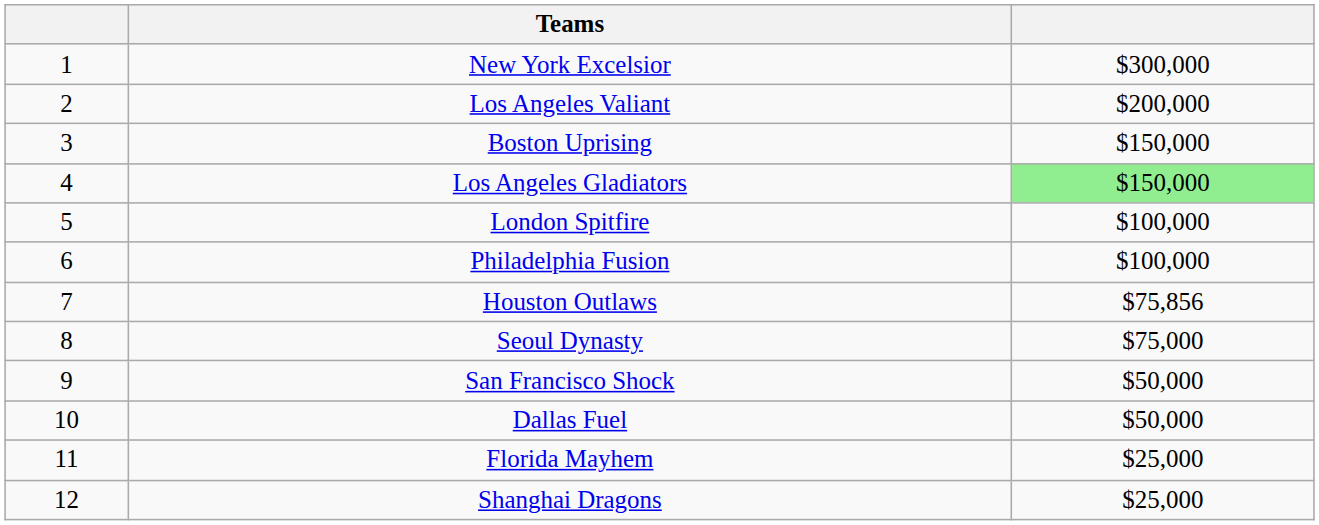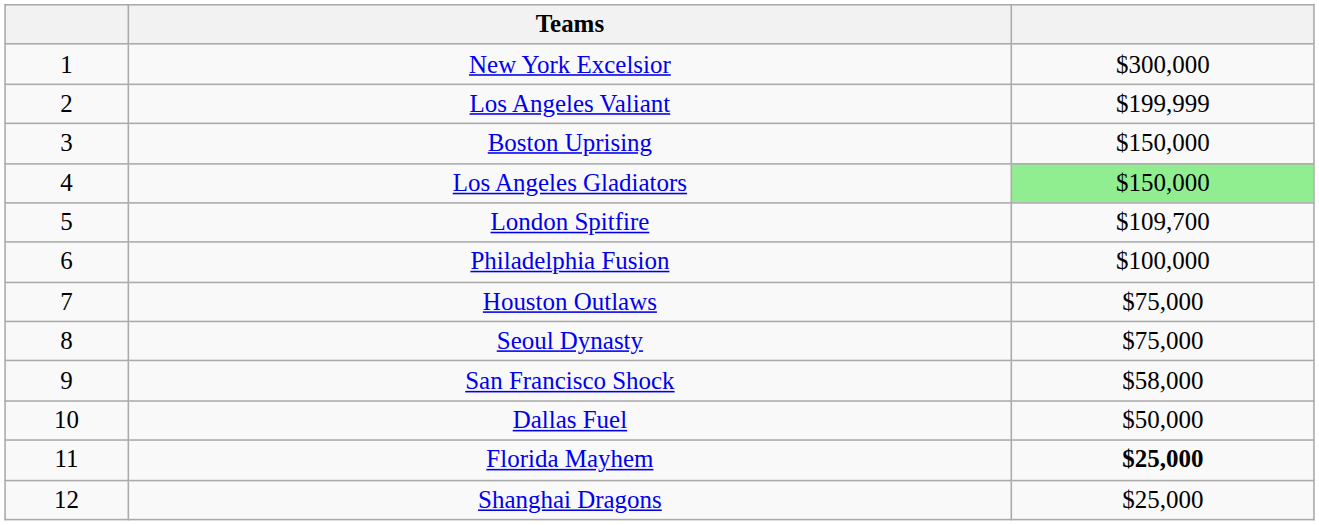Los Angeles Valiant | column 3: $200,000 -> $199,999
London Spitfire | column 3: $100,000 -> $109,700
Houston Outlaws | column 3: $75,856 -> $75,000
San Francisco Shock | column 3: $50,000 -> $58,000
Florida Mayhem | column 3: normal -> bold
